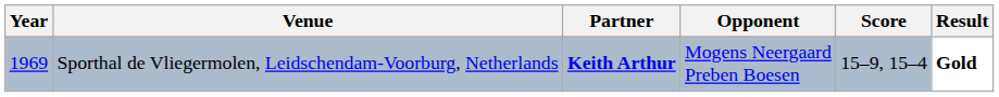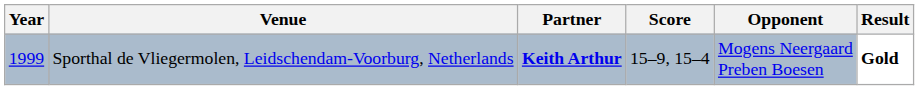columns swapped: Opponent <-> Score
Sporthal de Vliegermolen, Leidschendam-Voorburg, Netherlands | Year: 1969 -> 1999
